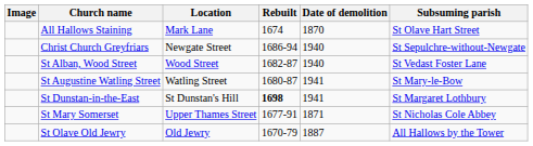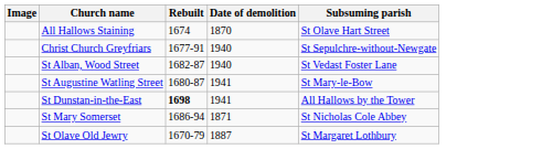- column: Location | Mark Lane | Newgate Street | Wood Street | Watling Street | St Dunstan's Hill | Upper Thames Street | Old Jewry
Christ Church Greyfriars | Rebuilt: 1686-94 -> 1677-91
St Dunstan-in-the-East | Subsuming parish: St Margaret Lothbury -> All Hallows by the Tower
St Mary Somerset | Rebuilt: 1677-91 -> 1686-94
St Olave Old Jewry | Subsuming parish: All Hallows by the Tower -> St Margaret Lothbury
